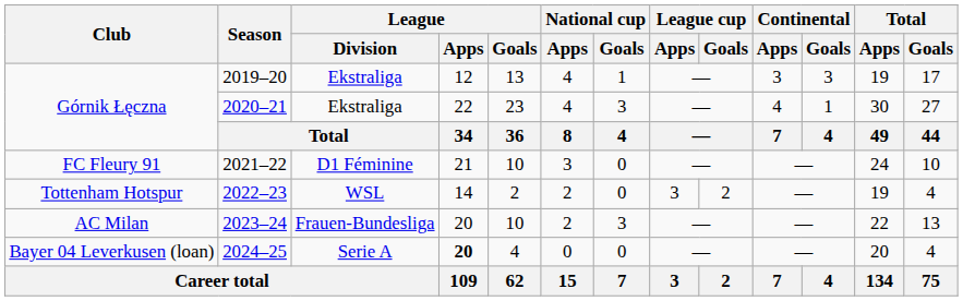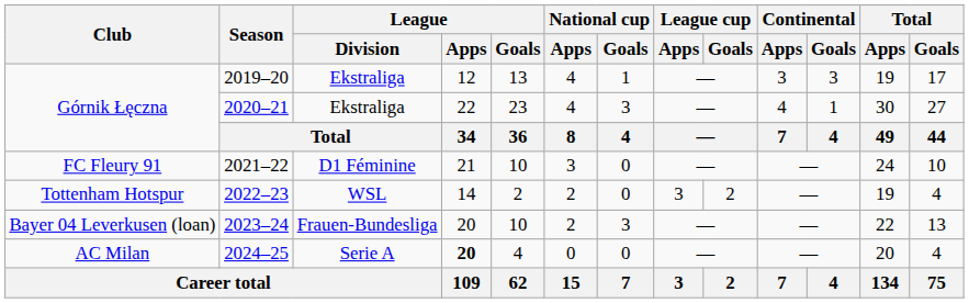2023–24 | Club: AC Milan -> Bayer 04 Leverkusen (loan)
2024–25 | Club: Bayer 04 Leverkusen (loan) -> AC Milan
